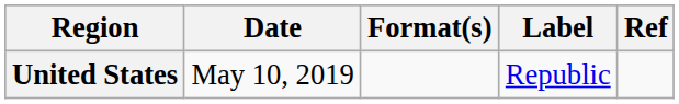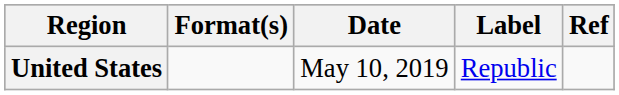columns swapped: Date <-> Format(s)
